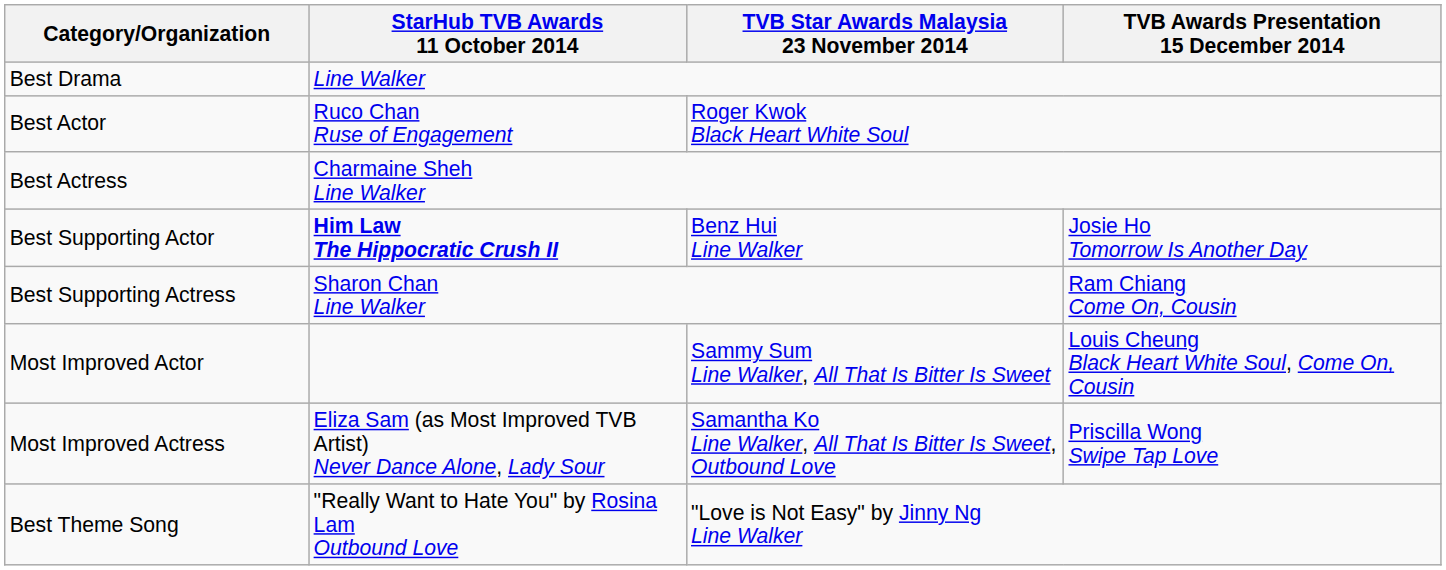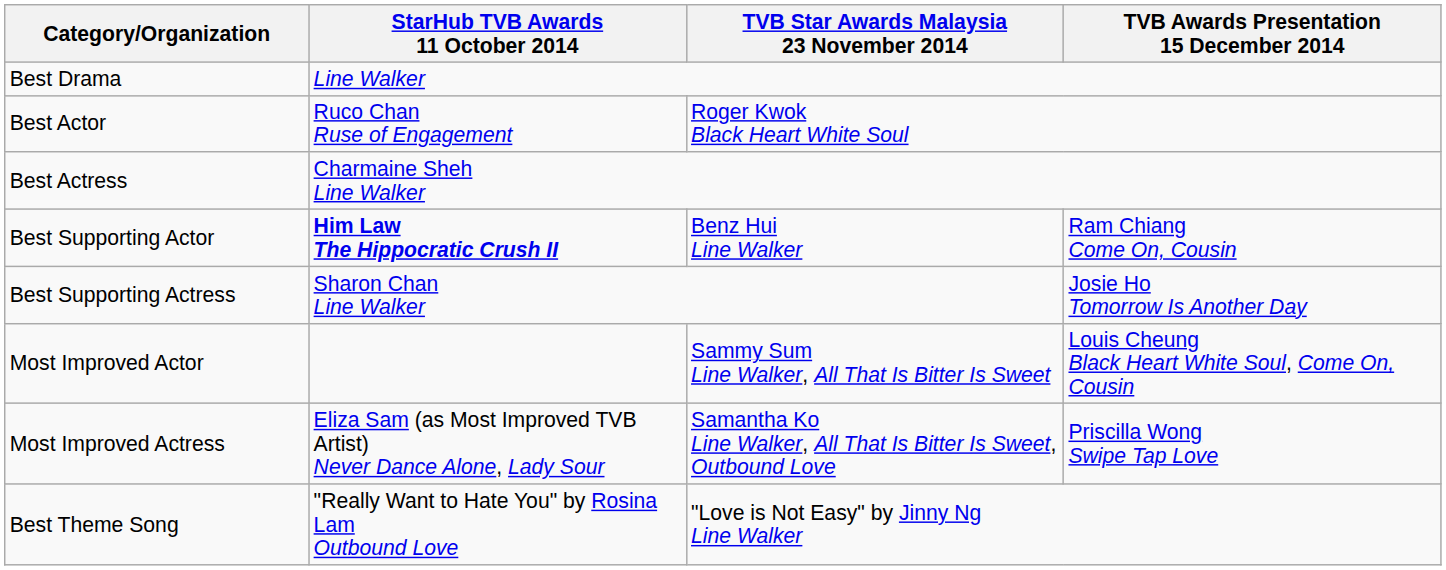Best Supporting Actor | TVB Awards Presentation 15 December 2014: Josie Ho Tomorrow Is Another Day -> Ram Chiang Come On, Cousin
Best Supporting Actress | TVB Awards Presentation 15 December 2014: Ram Chiang Come On, Cousin -> Josie Ho Tomorrow Is Another Day
